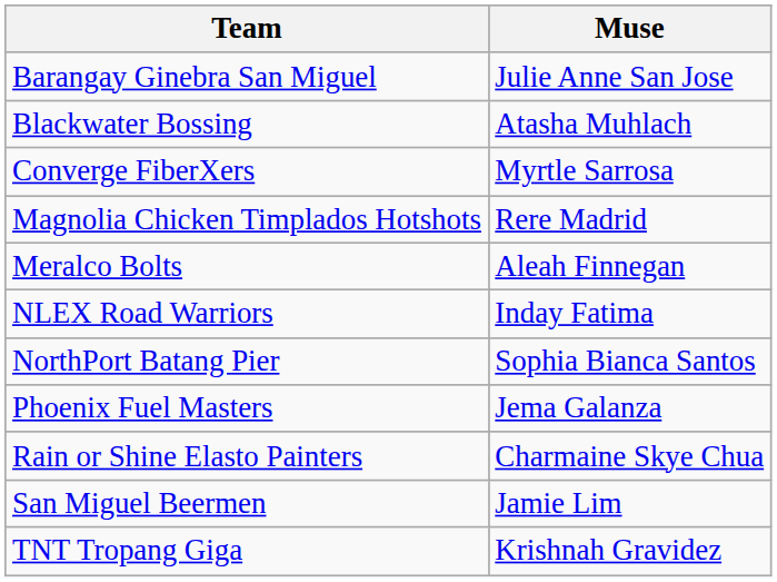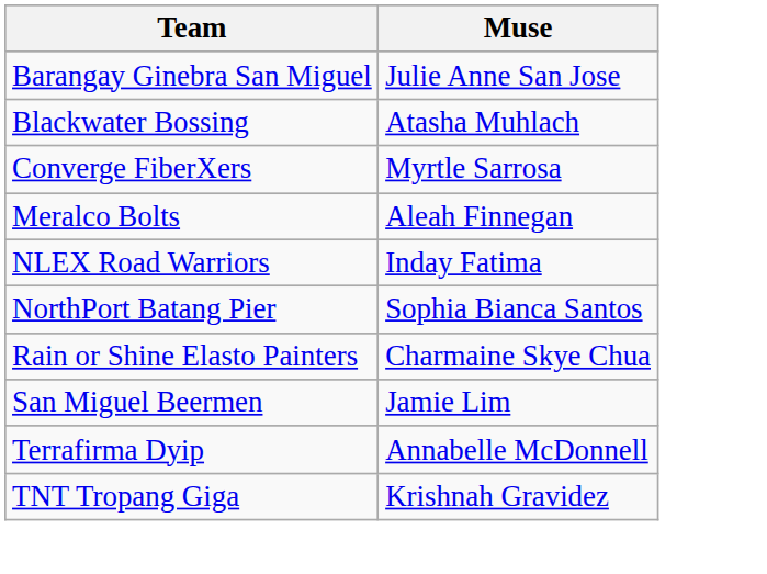- row: Magnolia Chicken Timplados Hotshots | Rere Madrid
- row: Phoenix Fuel Masters | Jema Galanza
+ row: Terrafirma Dyip | Annabelle McDonnell
